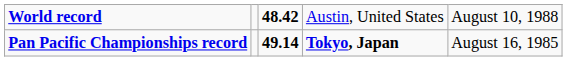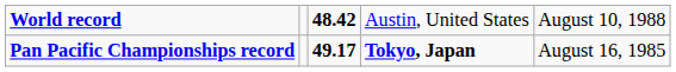Pan Pacific Championships record | column 3: 49.14 -> 49.17
